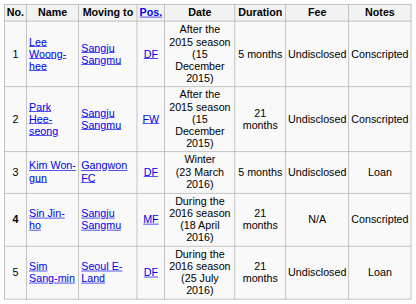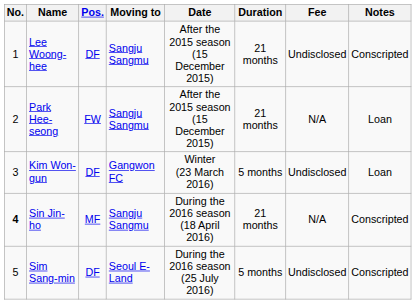columns swapped: Pos. <-> Moving to
Lee Woong-hee | Duration: 5 months -> 21 months
Park Hee-seong | Fee: Undisclosed -> N/A
Park Hee-seong | Notes: Conscripted -> Loan
Sim Sang-min | Duration: 21 months -> 5 months
Sim Sang-min | Notes: Loan -> Conscripted
